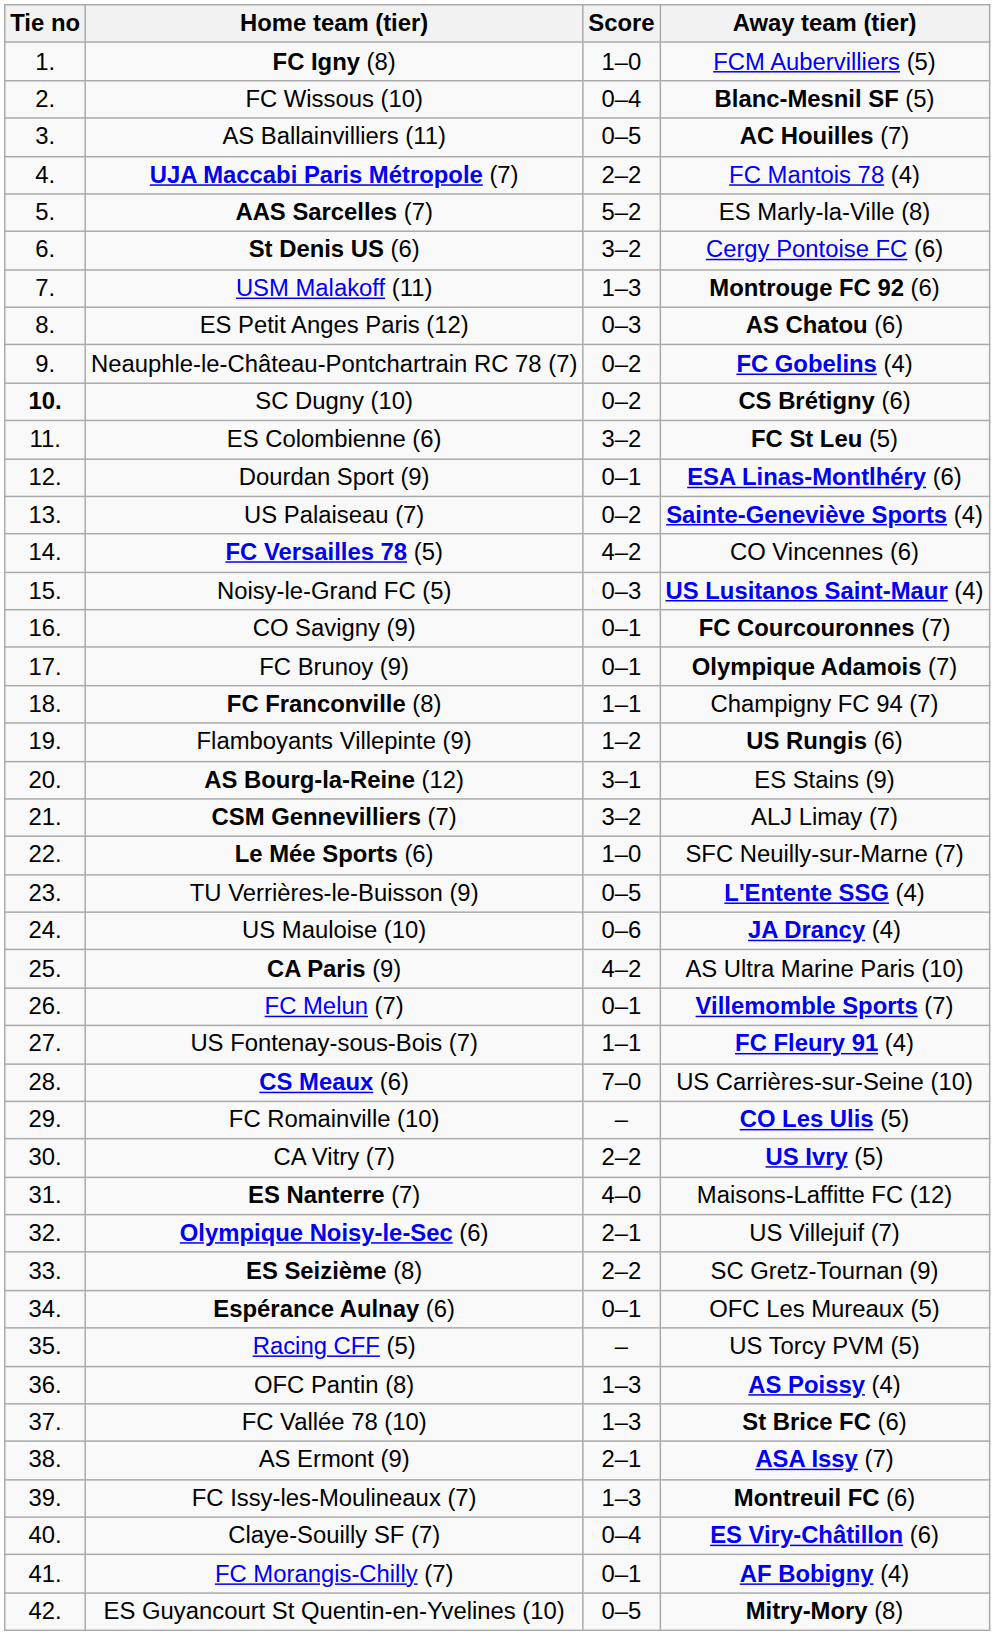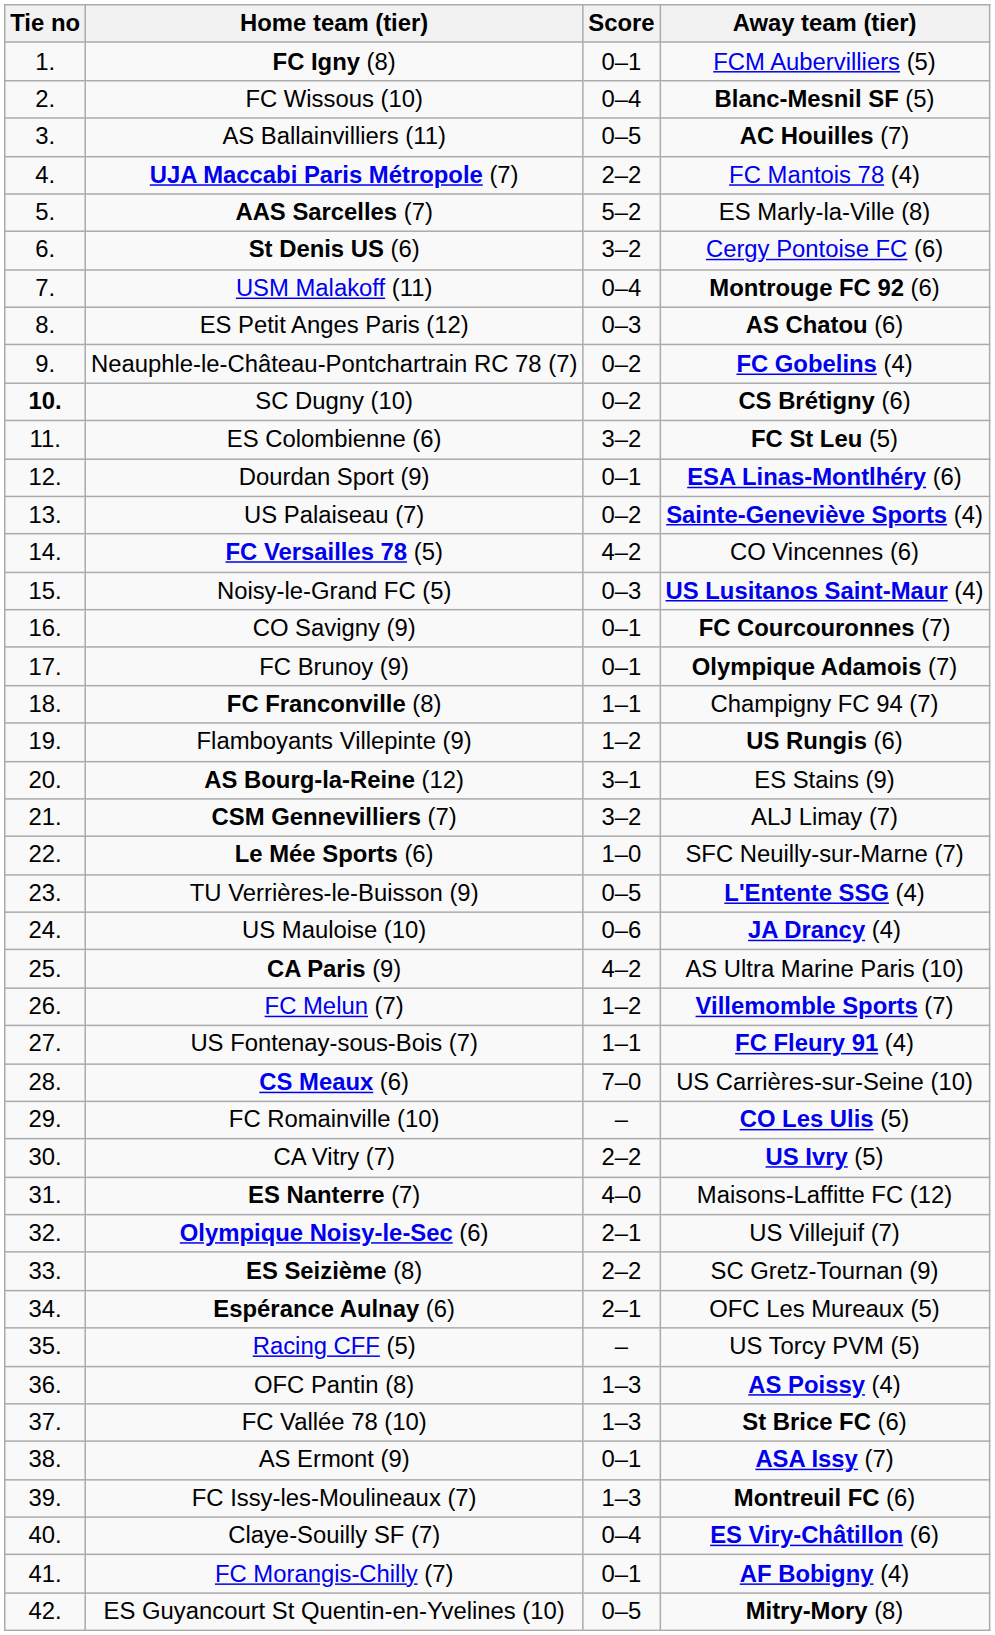FC Igny (8) | Score: 1–0 -> 0–1
USM Malakoff (11) | Score: 1–3 -> 0–4
FC Melun (7) | Score: 0–1 -> 1–2
Espérance Aulnay (6) | Score: 0–1 -> 2–1
AS Ermont (9) | Score: 2–1 -> 0–1
